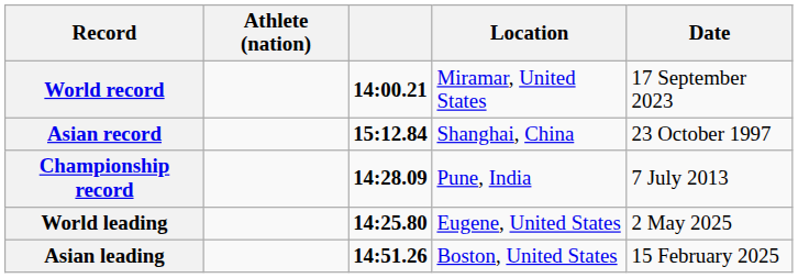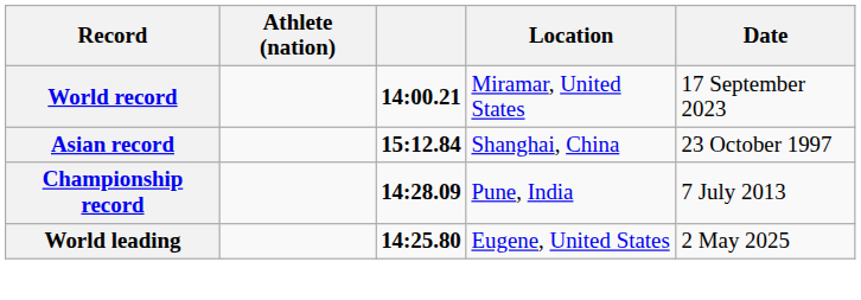- row: Asian leading | 14:51.26 | Boston, United States | 15 February 2025
